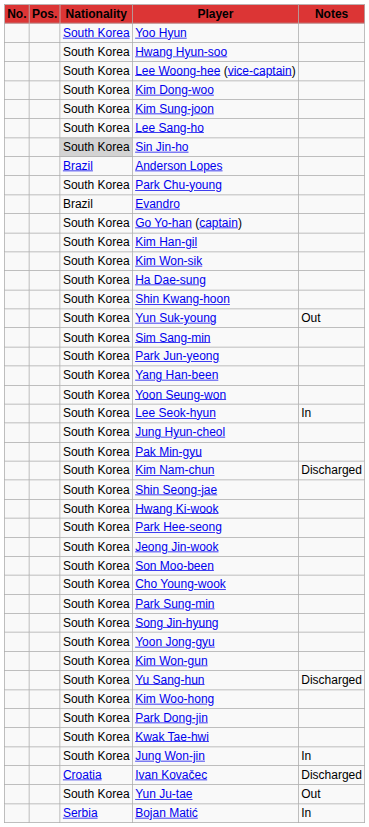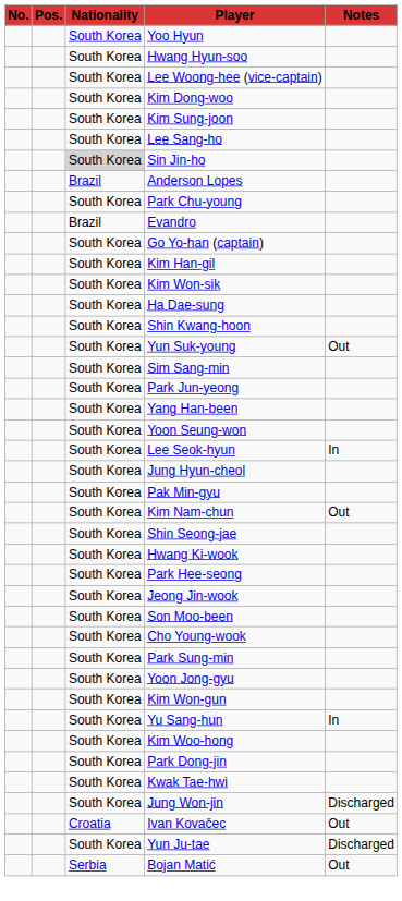Kim Nam-chun | Notes: Discharged -> Out
- row: South Korea | Song Jin-hyung
Yu Sang-hun | Notes: Discharged -> In
Jung Won-jin | Notes: In -> Discharged
Ivan Kovačec | Notes: Discharged -> Out
Yun Ju-tae | Notes: Out -> Discharged
Bojan Matić | Notes: In -> Out
